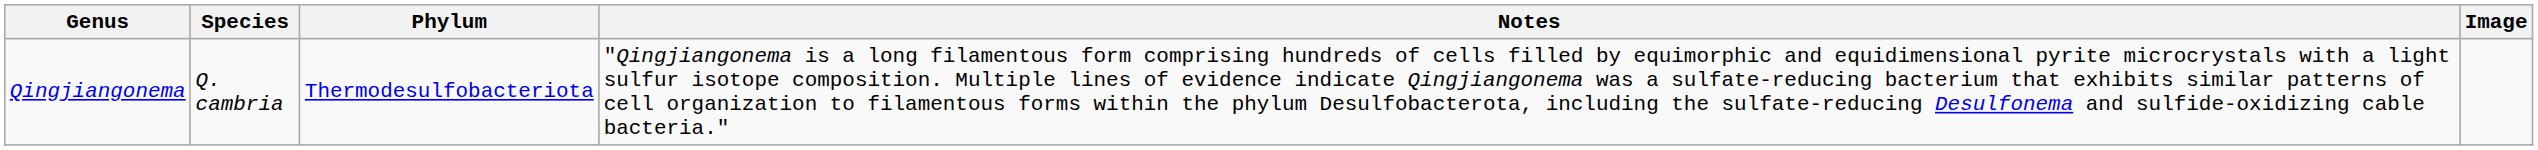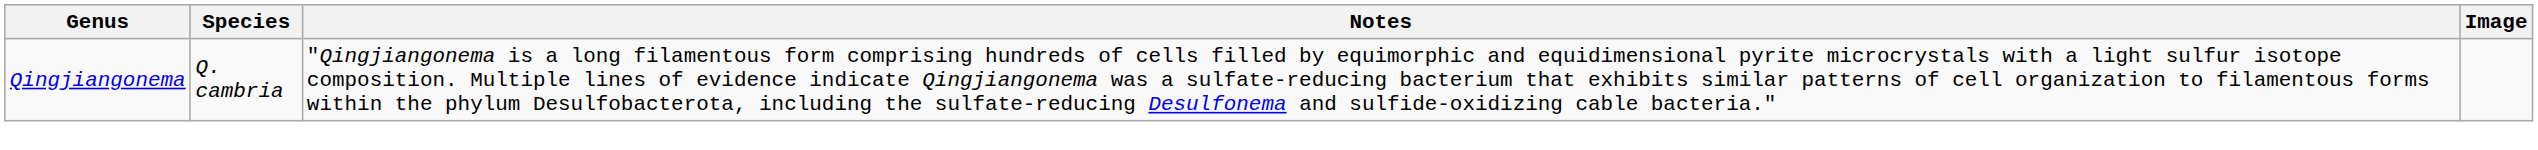- column: Phylum | Thermodesulfobacteriota
